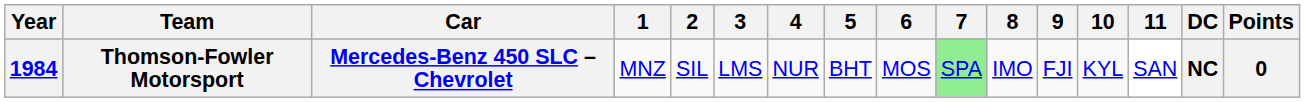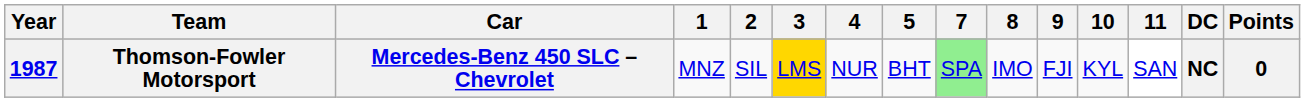- column: 6 | MOS
Thomson-Fowler Motorsport | Year: 1984 -> 1987
Thomson-Fowler Motorsport | 3: no background -> gold background
